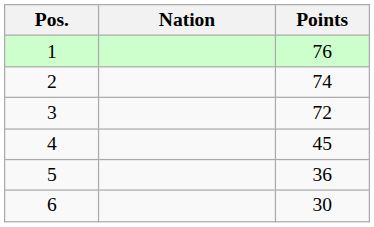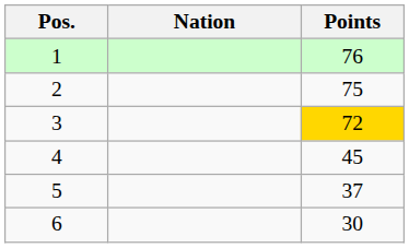2 | Points: 74 -> 75
3 | Points: no background -> gold background
5 | Points: 36 -> 37
